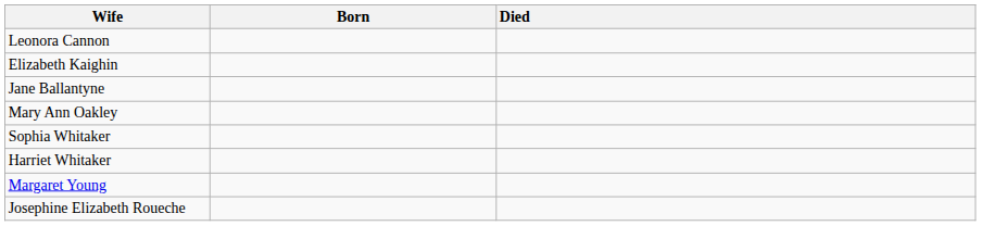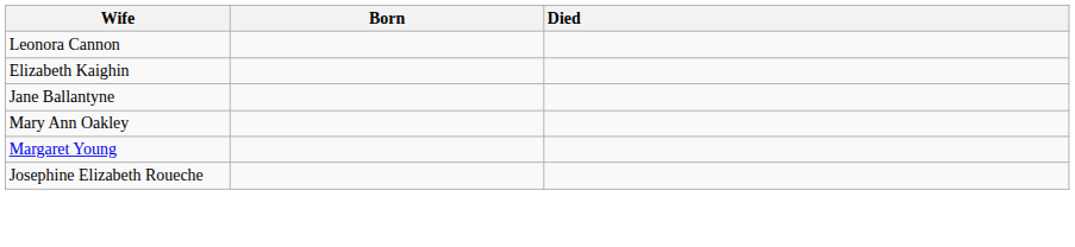- row: Sophia Whitaker
- row: Harriet Whitaker
